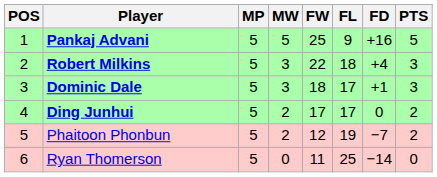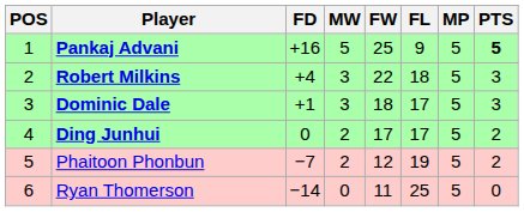columns swapped: MP <-> FD
Pankaj Advani | PTS: normal -> bold
